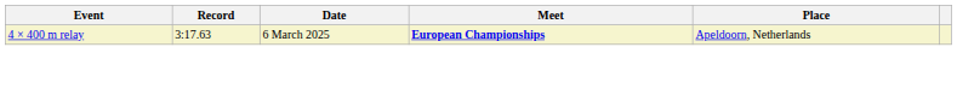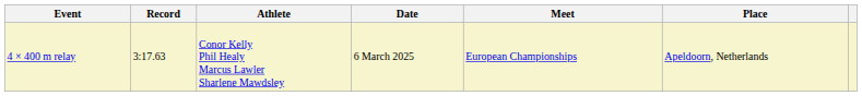+ column: Athlete | Conor Kelly Phil Healy Marcus Lawler Sharlene Mawdsley
4 × 400 m relay | Meet: bold -> normal
